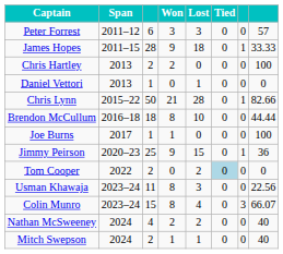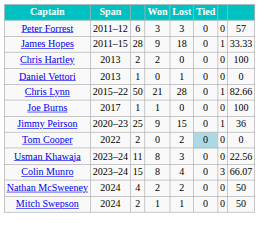- row: Brendon McCullum | 2016–18 | 18 | 8 | 10 | 0 | 0 | 44.44
Nathan McSweeney | column 8: 40 -> 50
Mitch Swepson | column 8: 40 -> 50
